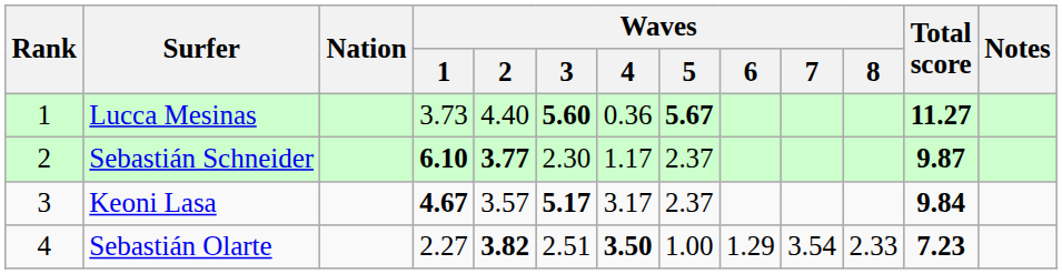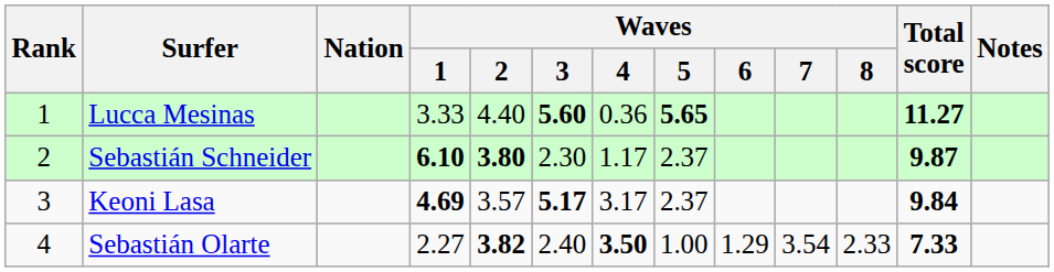Lucca Mesinas | Waves / 1: 3.73 -> 3.33
Lucca Mesinas | Waves / 5: 5.67 -> 5.65
Sebastián Schneider | Waves / 2: 3.77 -> 3.80
Keoni Lasa | Waves / 1: 4.67 -> 4.69
Sebastián Olarte | Waves / 3: 2.51 -> 2.40
Sebastián Olarte | Total score: 7.23 -> 7.33
